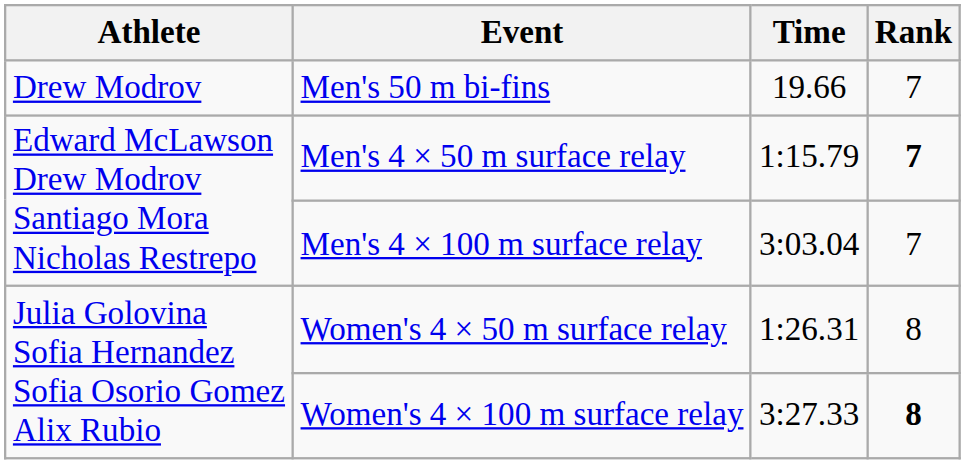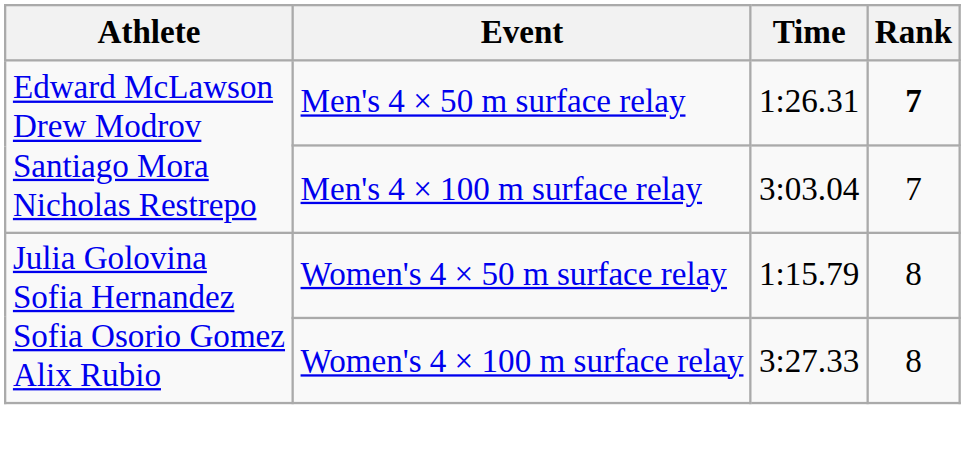- row: Drew Modrov | Men's 50 m bi-fins | 19.66 | 7
Men's 4 × 50 m surface relay | Time: 1:15.79 -> 1:26.31
Women's 4 × 50 m surface relay | Time: 1:26.31 -> 1:15.79
Women's 4 × 100 m surface relay | Rank: bold -> normal
